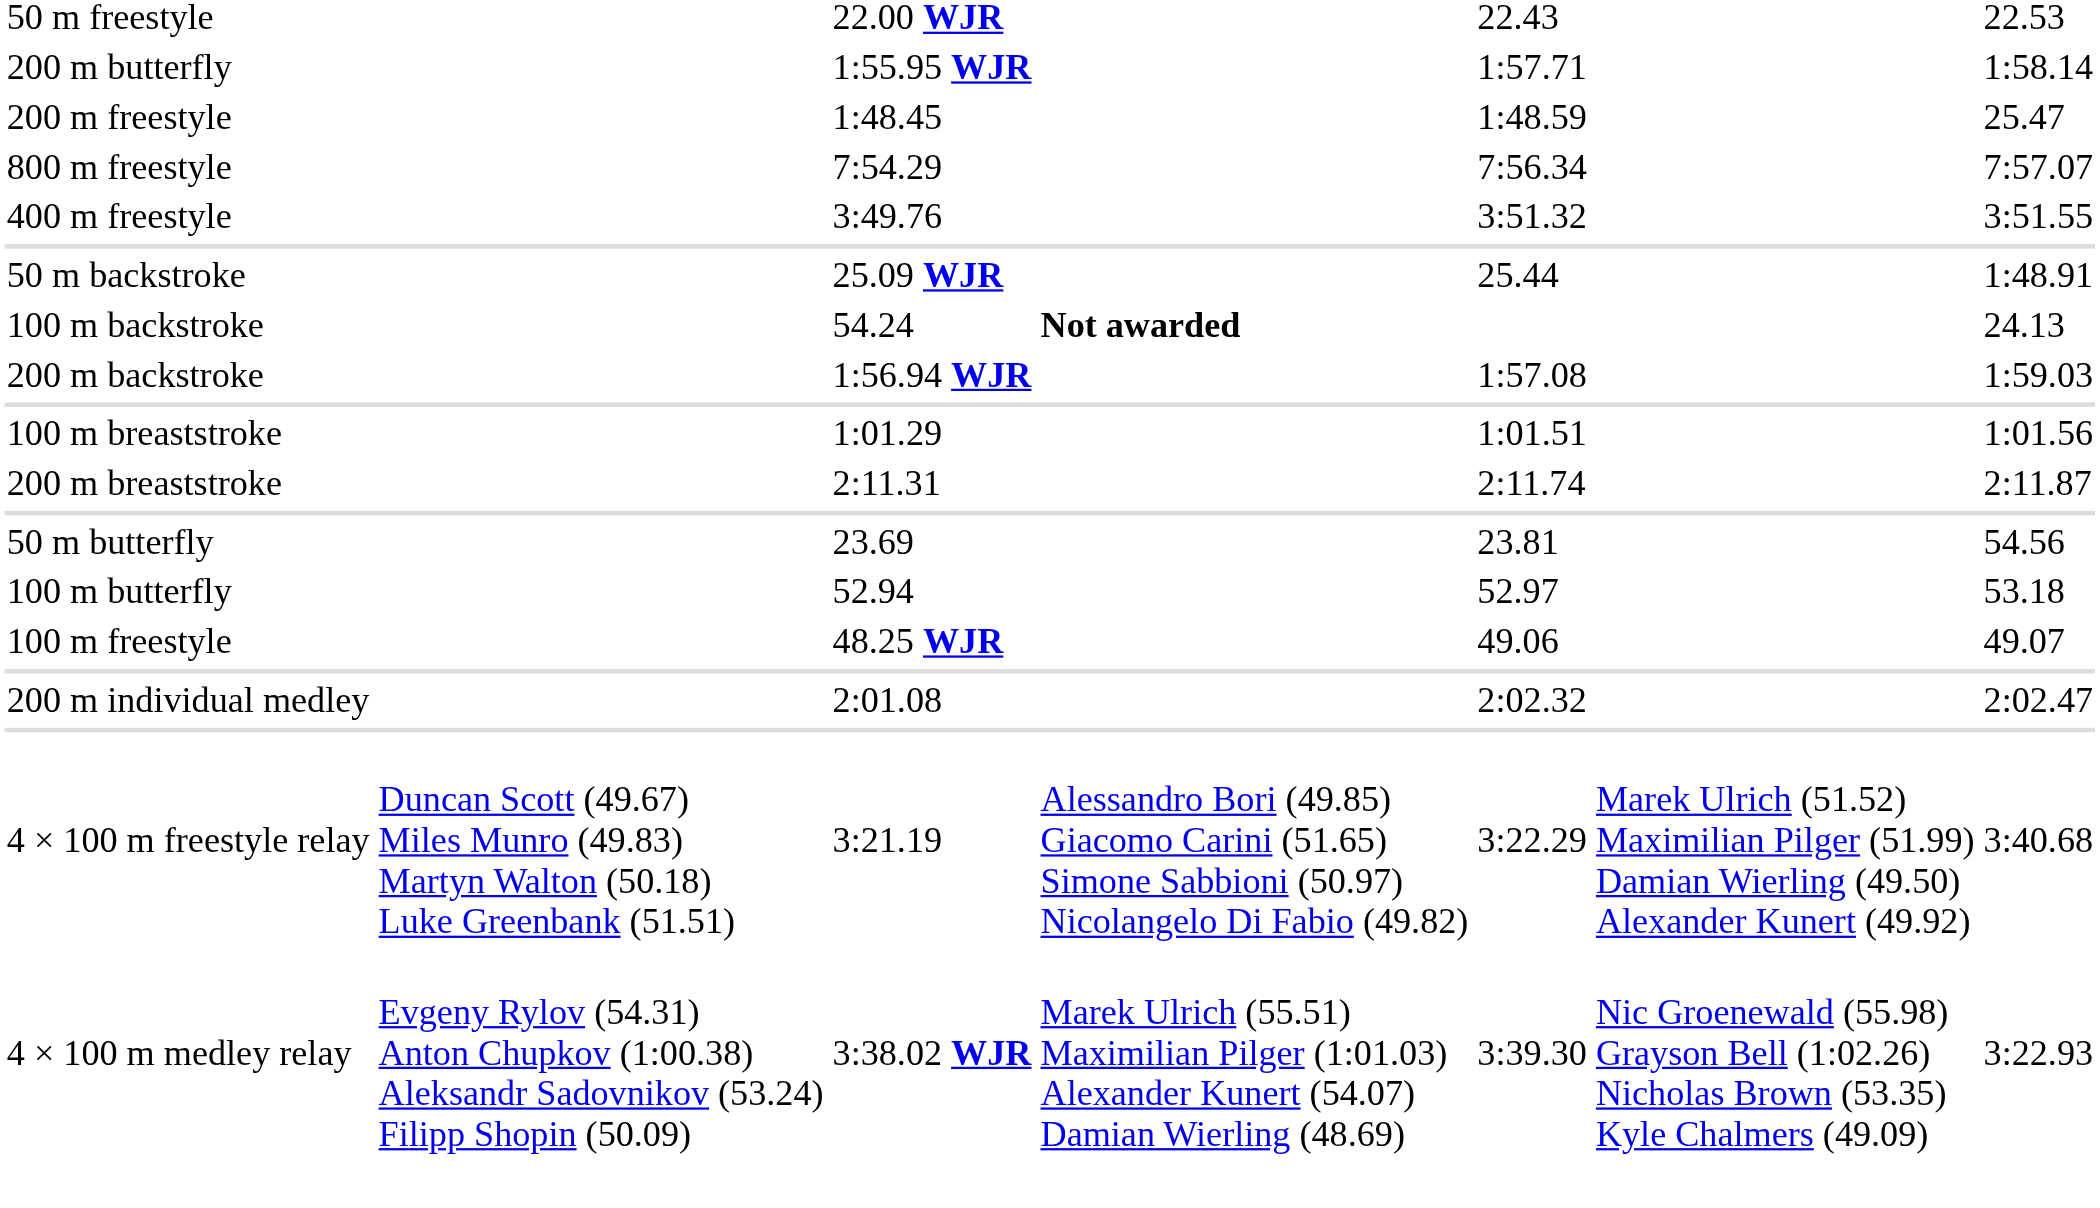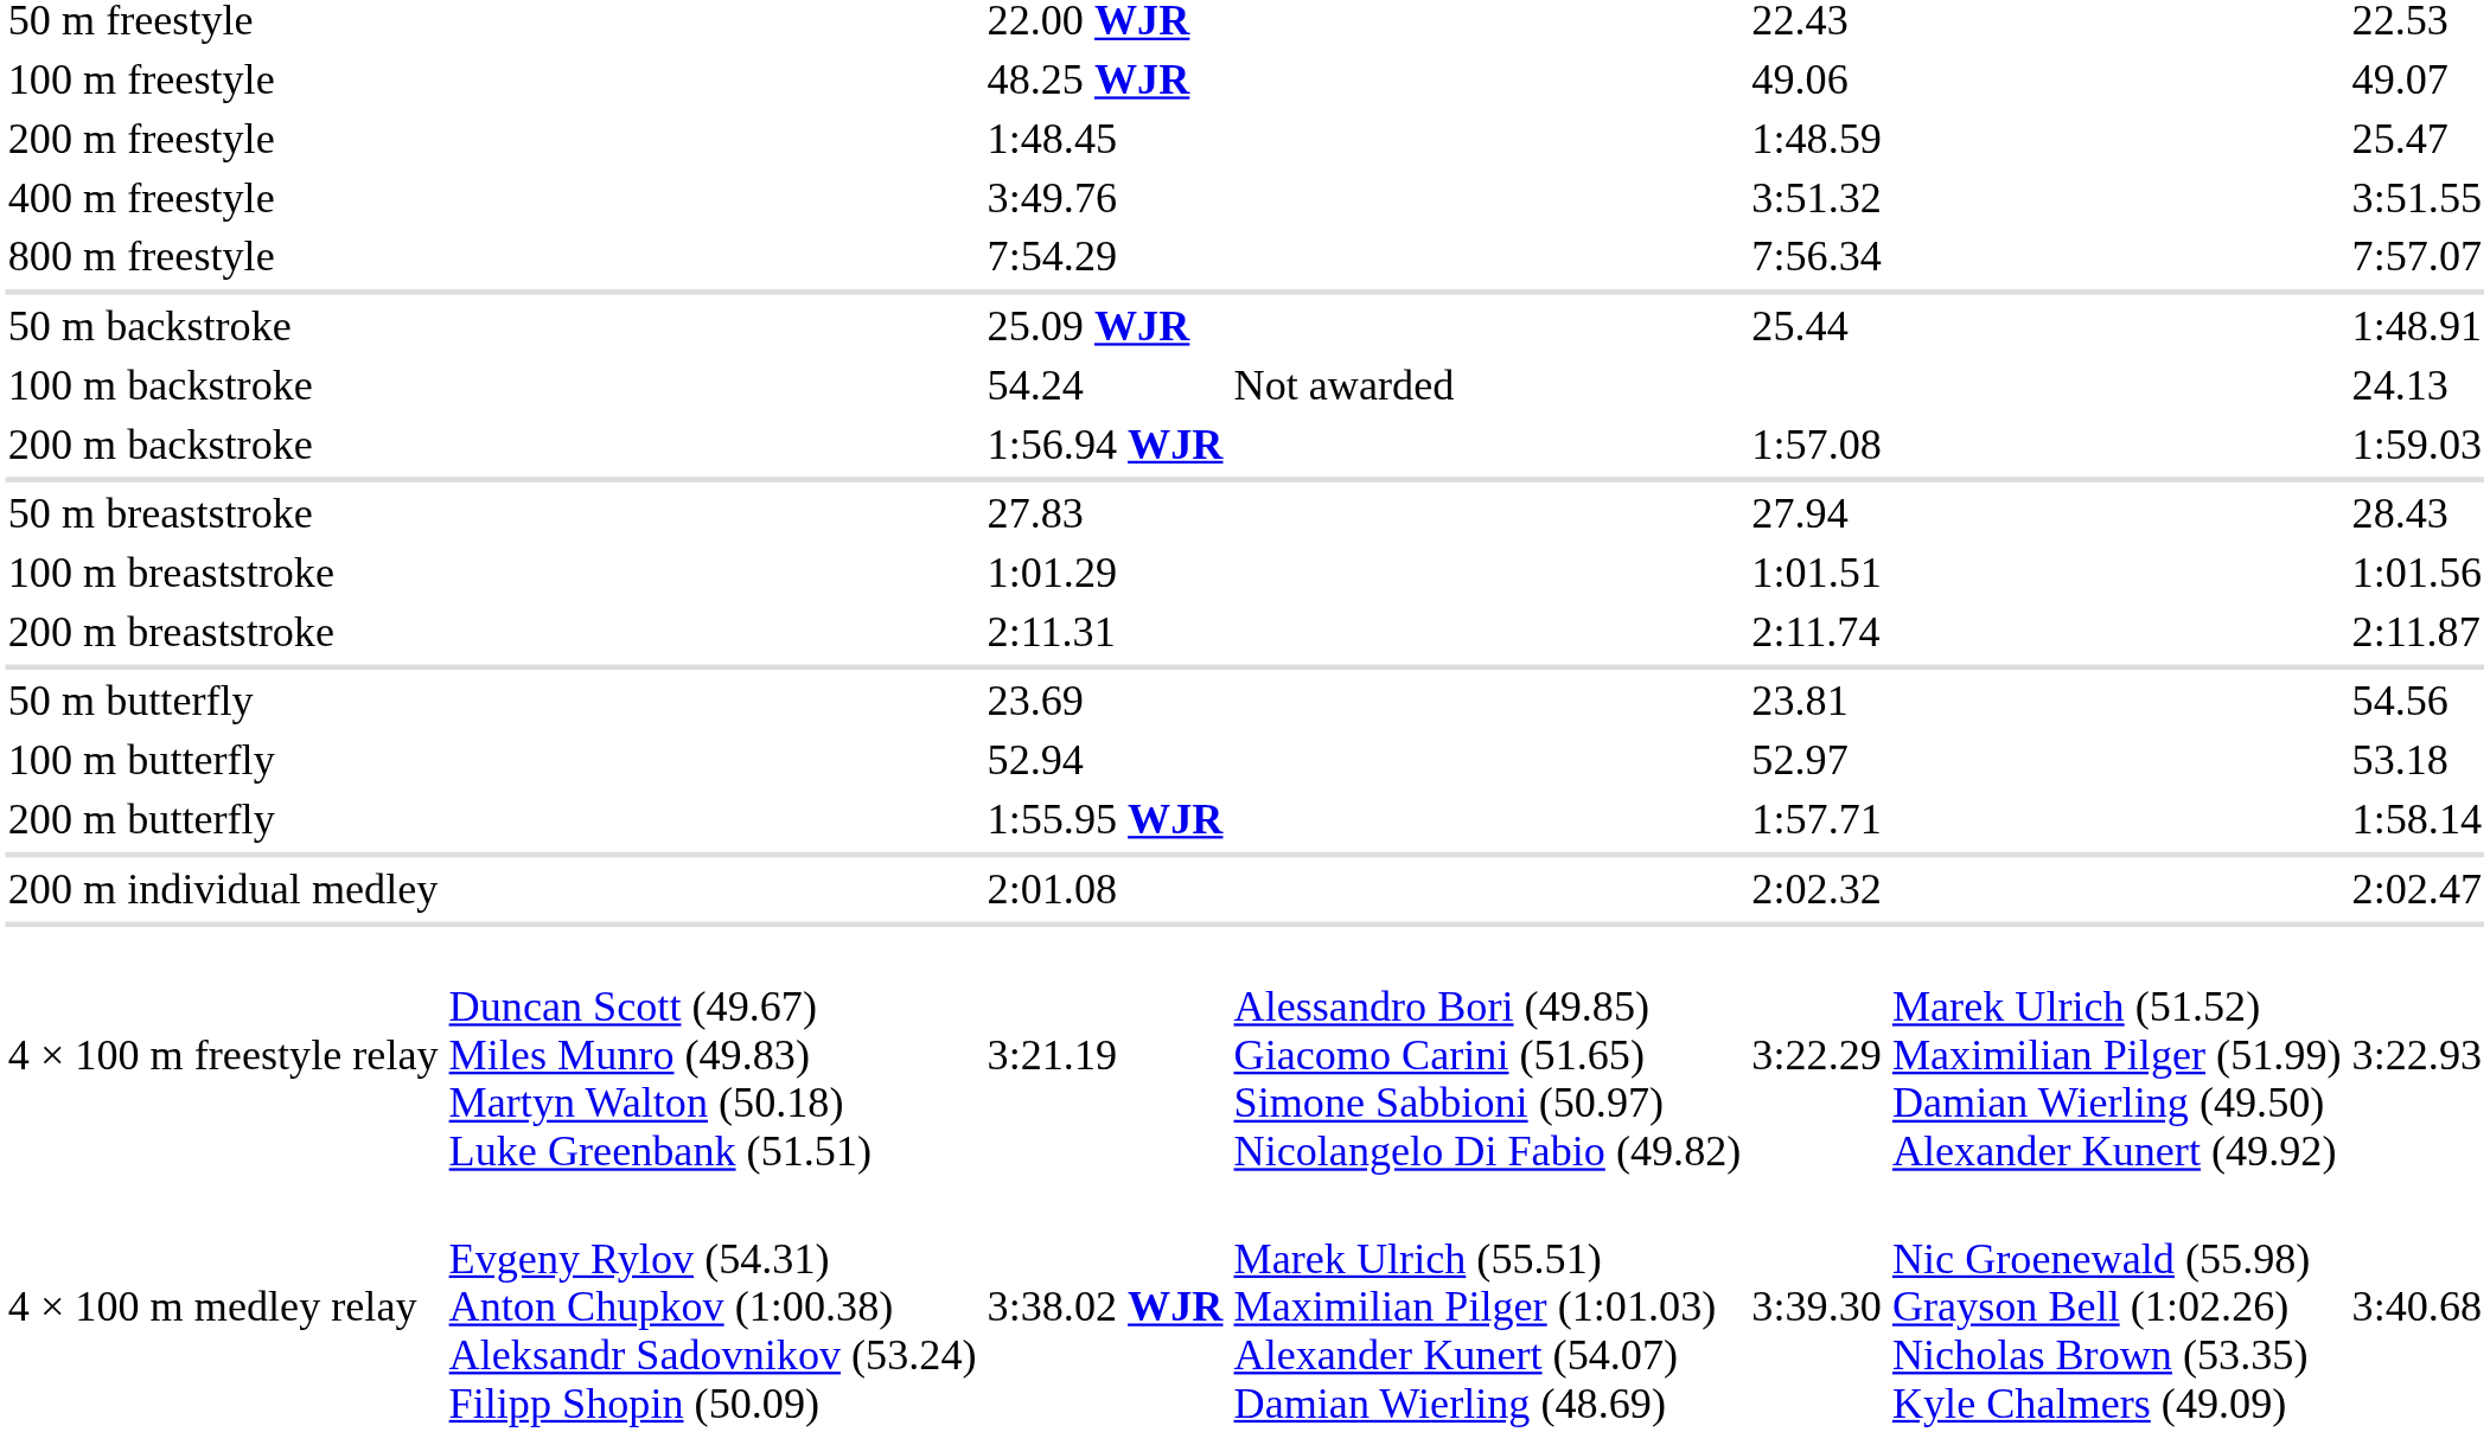rows swapped: 100 m freestyle <-> 200 m butterfly
rows swapped: 400 m freestyle <-> 800 m freestyle
100 m backstroke | column 4: bold -> normal
+ row: 50 m breaststroke | 27.83 | 27.94 | 28.43
4 × 100 m freestyle relay | column 7: 3:40.68 -> 3:22.93
4 × 100 m medley relay | column 7: 3:22.93 -> 3:40.68
